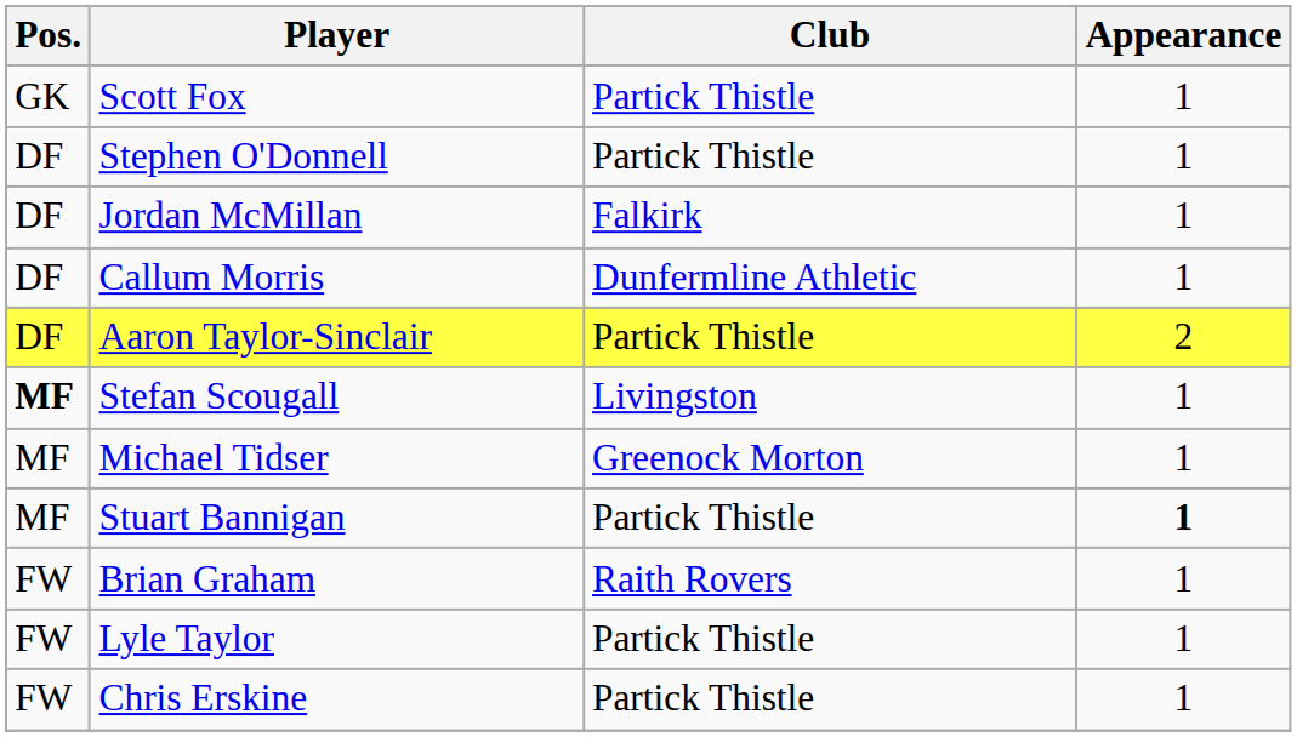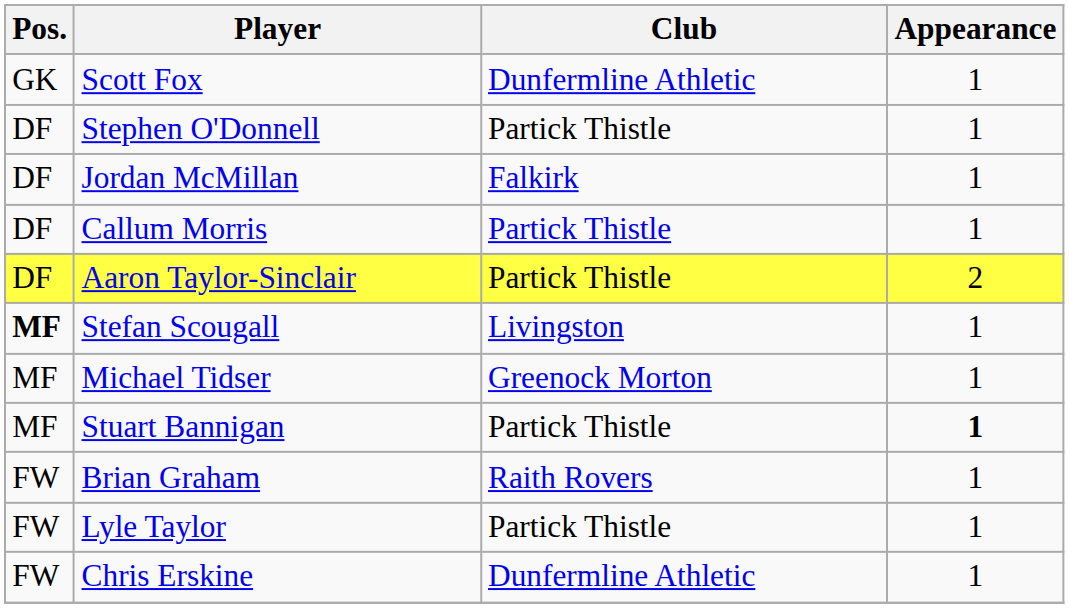Scott Fox | Club: Partick Thistle -> Dunfermline Athletic
Callum Morris | Club: Dunfermline Athletic -> Partick Thistle
Chris Erskine | Club: Partick Thistle -> Dunfermline Athletic
